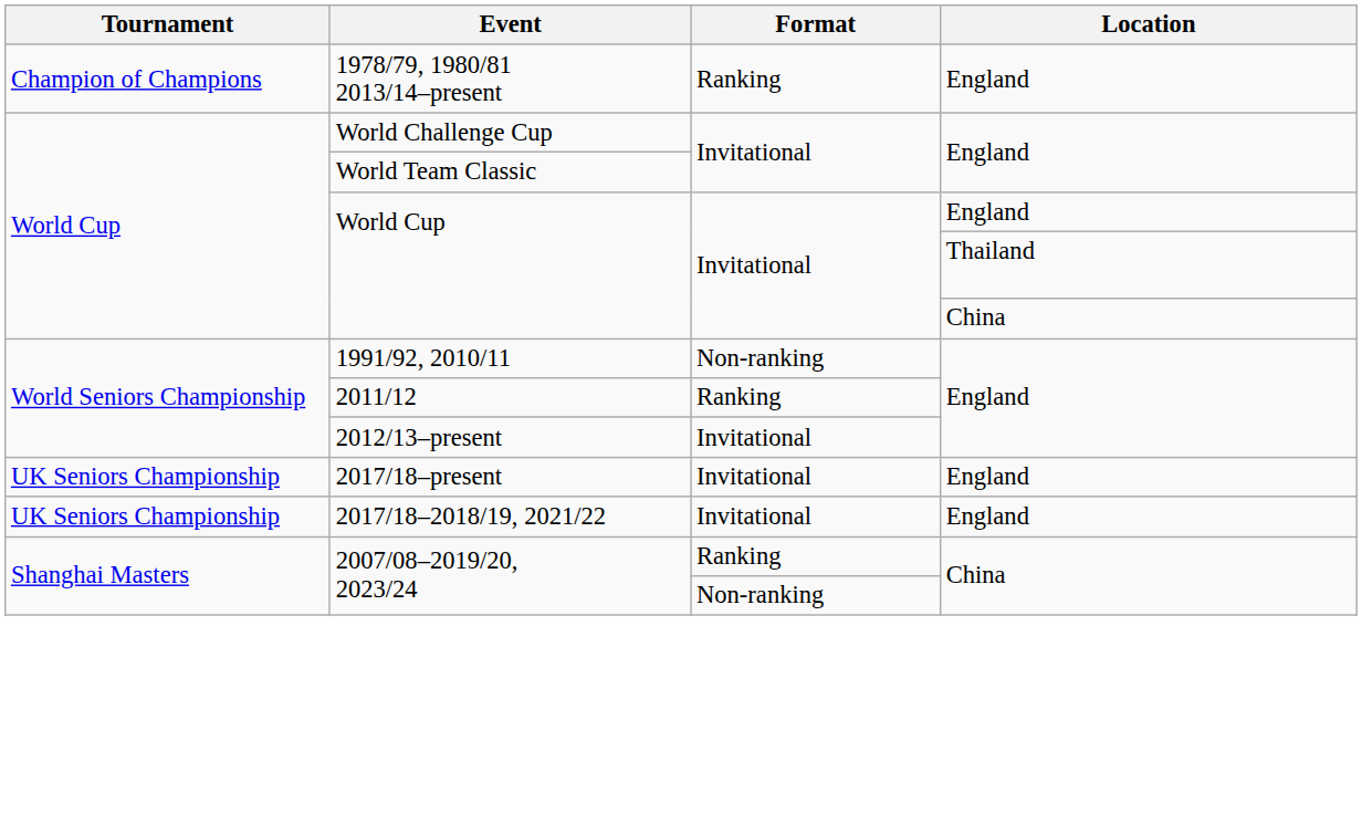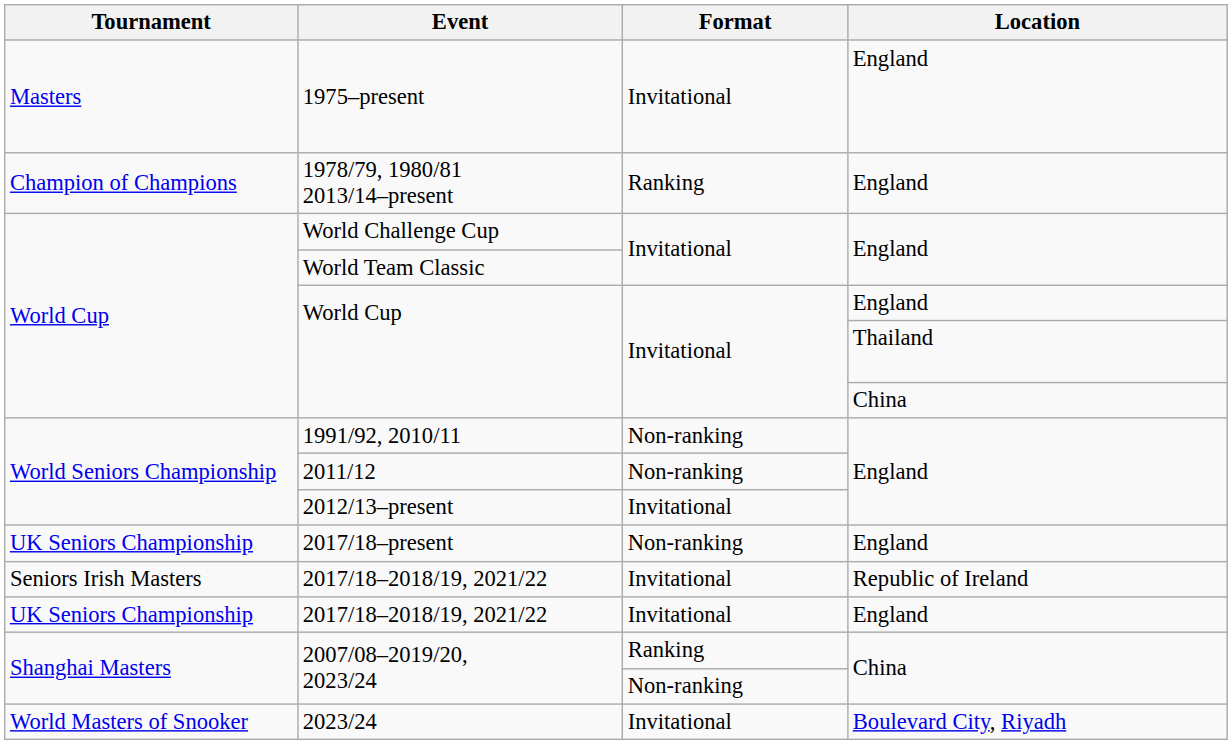+ row: Masters | 1975–present | Invitational | England
2011/12 | Format: Ranking -> Non-ranking
2017/18–present | Format: Invitational -> Non-ranking
+ row: Seniors Irish Masters | 2017/18–2018/19, 2021/22 | Invitational | Republic of Ireland
+ row: World Masters of Snooker | 2023/24 | Invitational | Boulevard City, Riyadh
